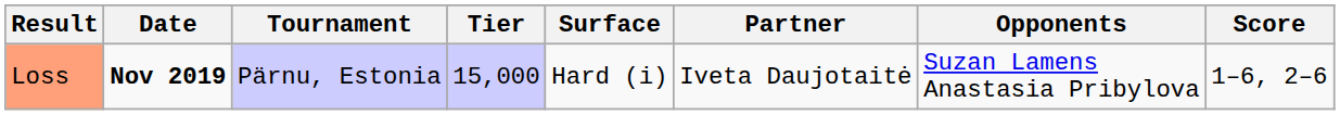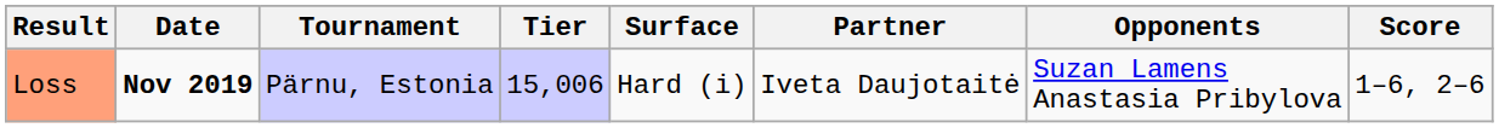Loss | Tier: 15,000 -> 15,006
